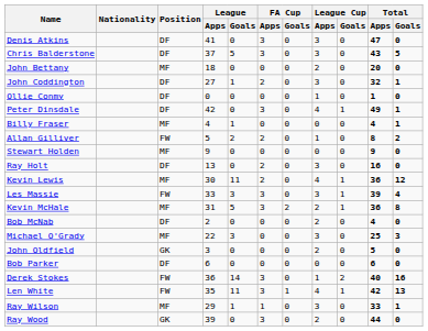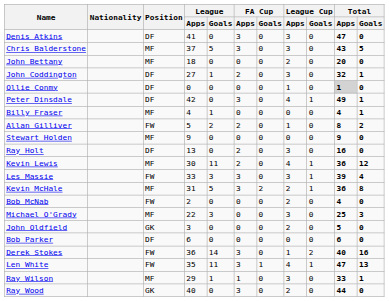Chris Balderstone | Position: DF -> MF
Ollie Conmy | Total / Apps: no background -> lightgrey background
Bob McNab | Position: DF -> FW
Len White | Total / Apps: 42 -> 47
Ray Wood | League / Apps: 39 -> 40
